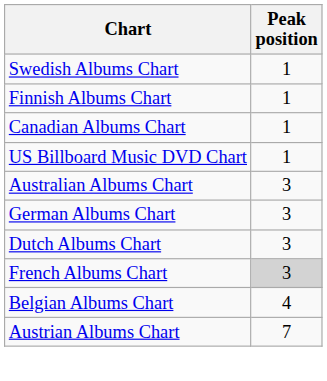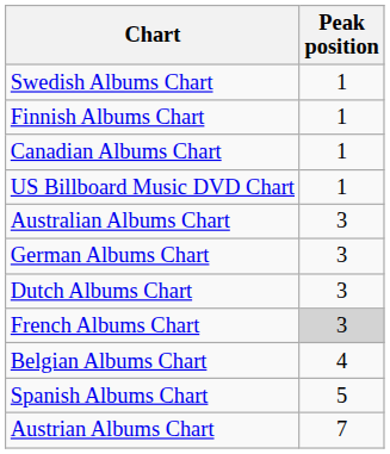+ row: Spanish Albums Chart | 5
